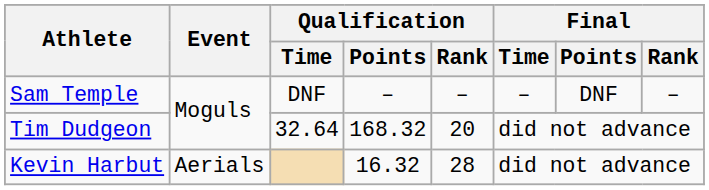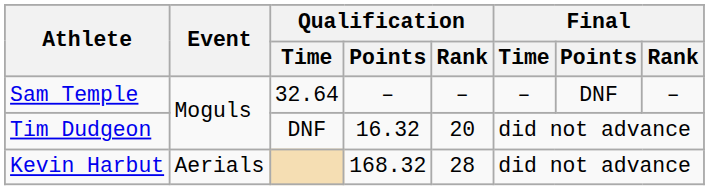Sam Temple | Qualification / Time: DNF -> 32.64
Tim Dudgeon | Qualification / Time: 32.64 -> DNF
Tim Dudgeon | Qualification / Points: 168.32 -> 16.32
Kevin Harbut | Qualification / Points: 16.32 -> 168.32
